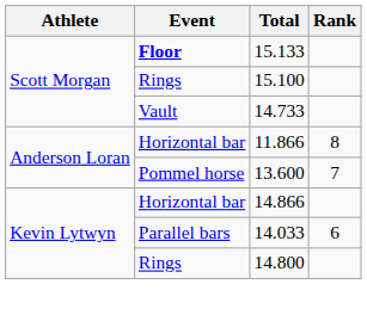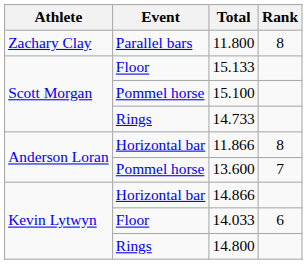+ row: Zachary Clay | Parallel bars | 11.800 | 8
15.133 | Event: bold -> normal
15.100 | Event: Rings -> Pommel horse
14.733 | Event: Vault -> Rings
14.033 | Event: Parallel bars -> Floor
